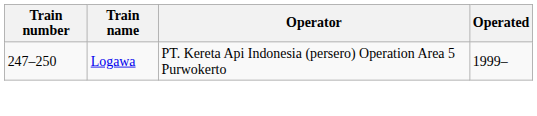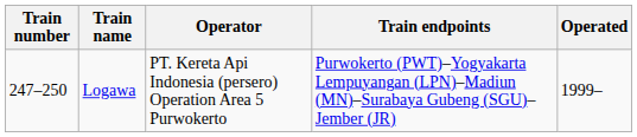+ column: Train endpoints | Purwokerto (PWT)–Yogyakarta Lempuyangan (LPN)–Madiun (MN)–Surabaya Gubeng (SGU)–Jember (JR)
